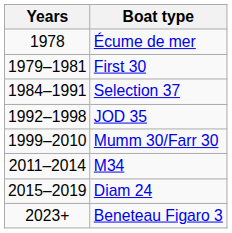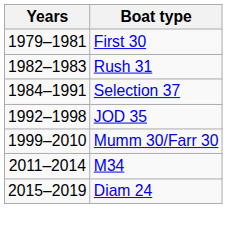- row: 1978 | Écume de mer
+ row: 1982–1983 | Rush 31
- row: 2023+ | Beneteau Figaro 3
